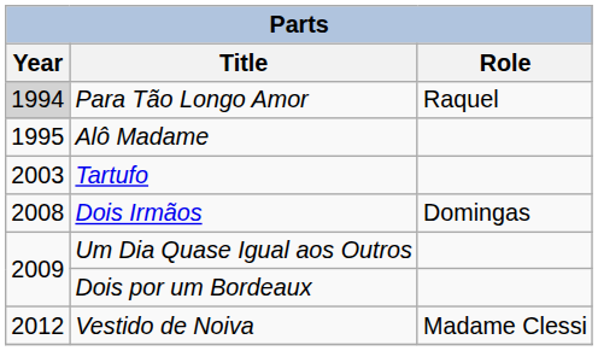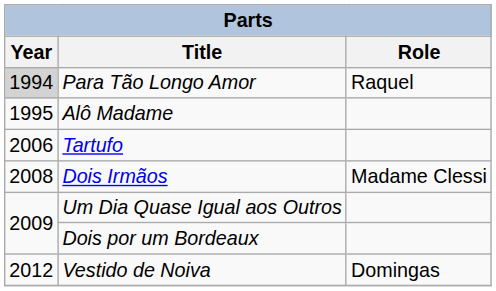Tartufo | Year: 2003 -> 2006
Dois Irmãos | Role: Domingas -> Madame Clessi
Vestido de Noiva | Role: Madame Clessi -> Domingas
